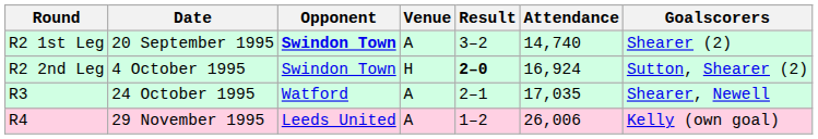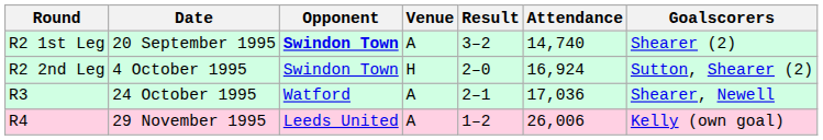R2 2nd Leg | Result: bold -> normal
R3 | Attendance: 17,035 -> 17,036
